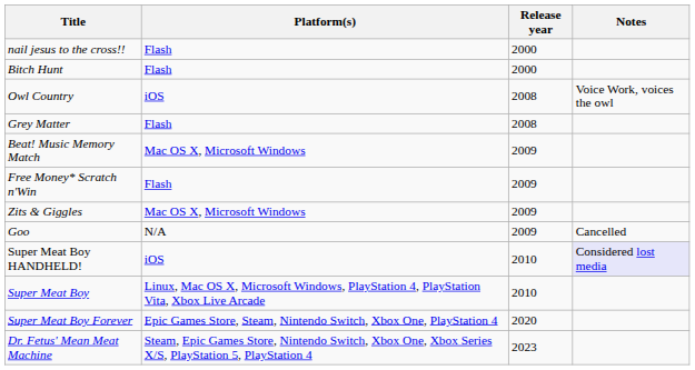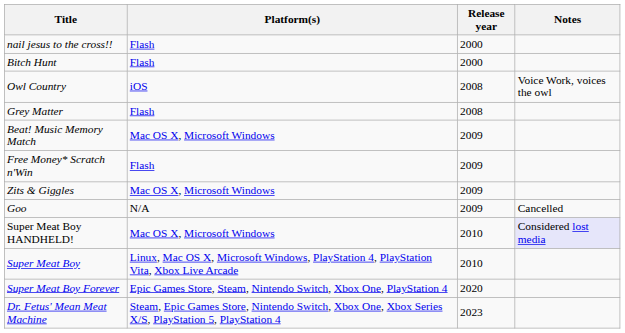Super Meat Boy HANDHELD! | Platform(s): iOS -> Mac OS X, Microsoft Windows
